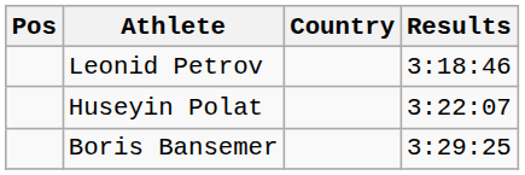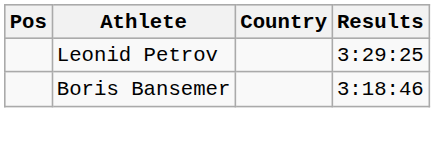Leonid Petrov | Results: 3:18:46 -> 3:29:25
- row: Huseyin Polat | 3:22:07
Boris Bansemer | Results: 3:29:25 -> 3:18:46
